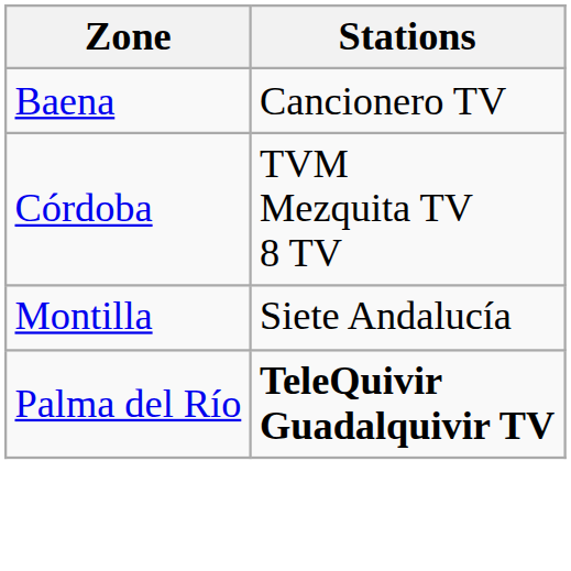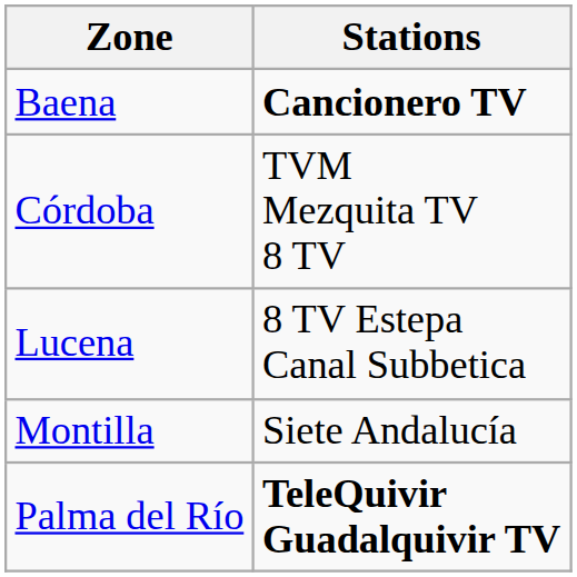Baena | Stations: normal -> bold
+ row: Lucena | 8 TV Estepa Canal Subbetica
